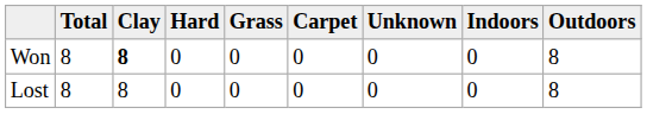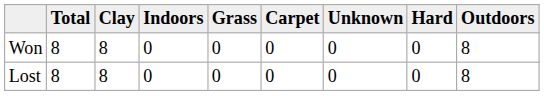columns swapped: Hard <-> Indoors
Won | Clay: bold -> normal
